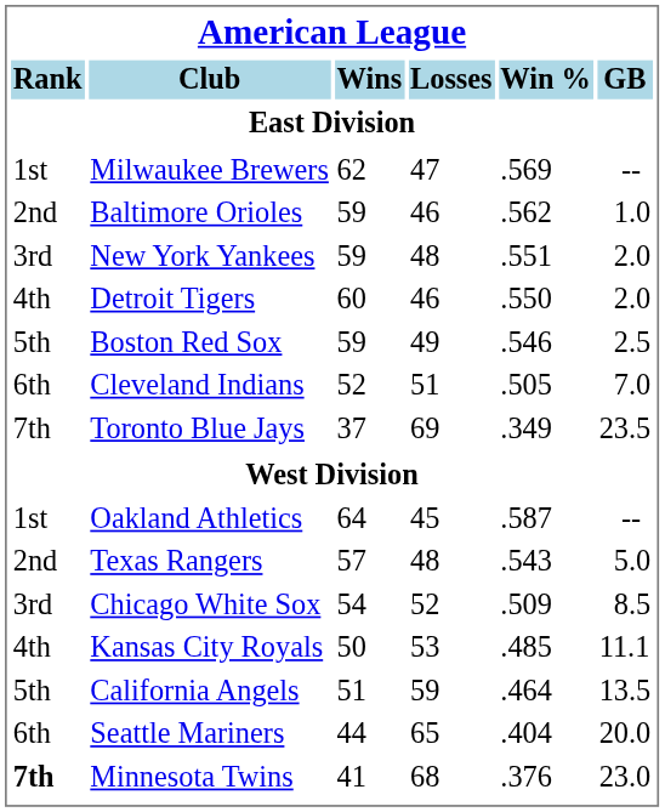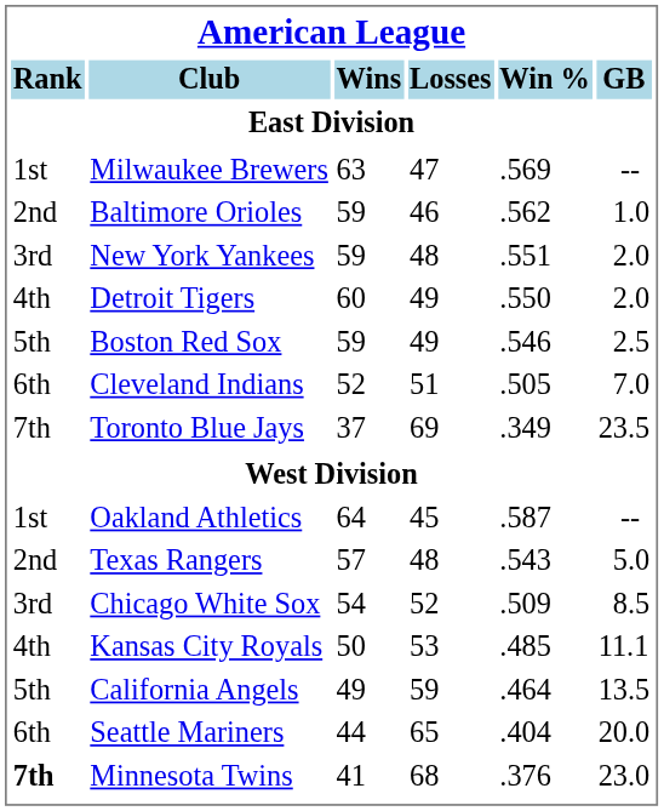Milwaukee Brewers | Wins: 62 -> 63
Detroit Tigers | Losses: 46 -> 49
California Angels | Wins: 51 -> 49
